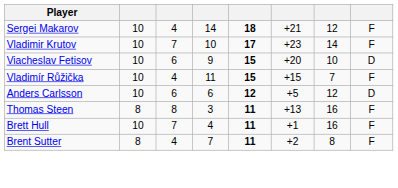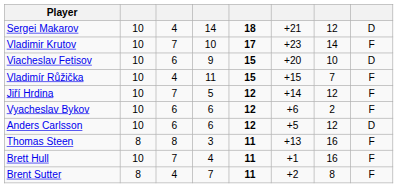Sergei Makarov | column 8: F -> D
+ row: Jiří Hrdina | 10 | 7 | 5 | 12 | +14 | 12 | F
+ row: Vyacheslav Bykov | 10 | 6 | 6 | 12 | +6 | 2 | F
